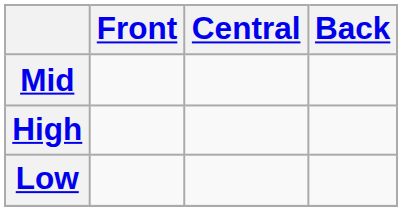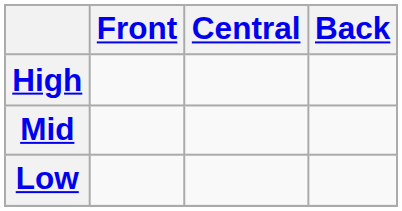rows swapped: High <-> Mid
